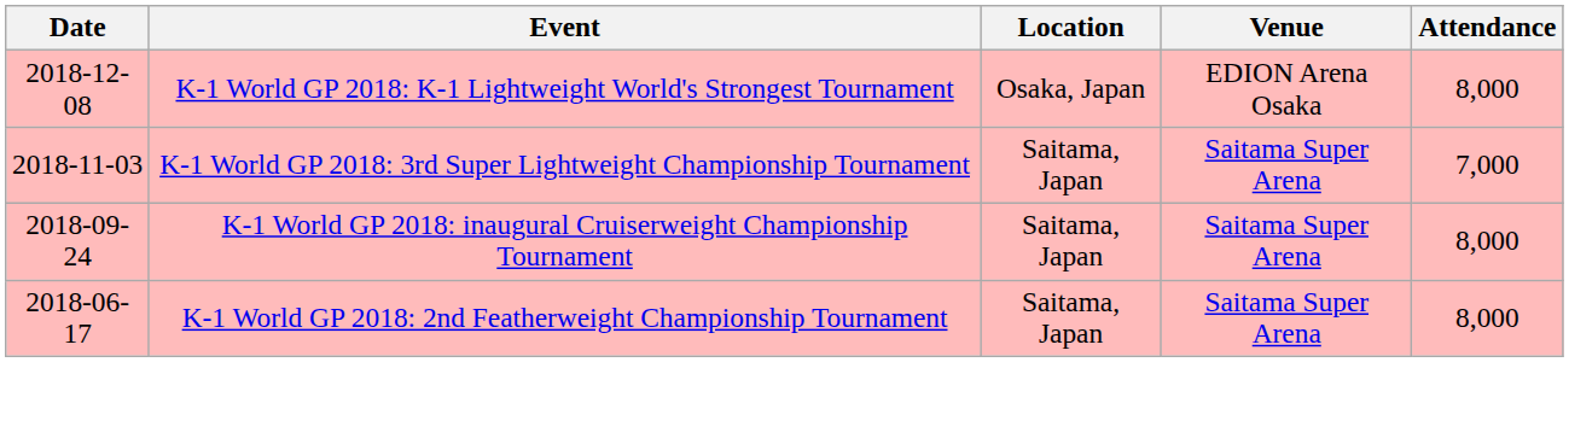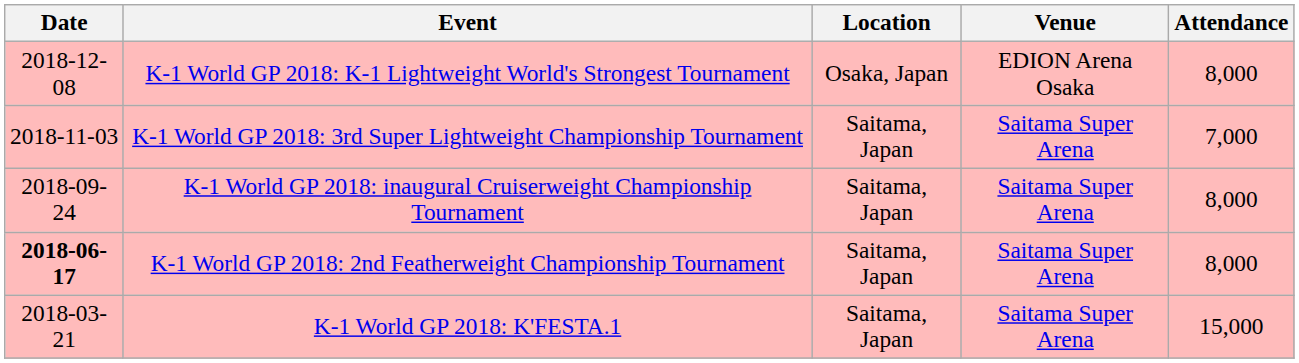K-1 World GP 2018: 2nd Featherweight Championship Tournament | Date: normal -> bold
+ row: 2018-03-21 | K-1 World GP 2018: K'FESTA.1 | Saitama, Japan | Saitama Super Arena | 15,000
